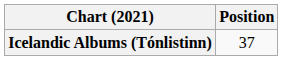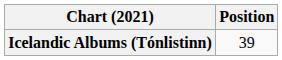Icelandic Albums (Tónlistinn) | Position: 37 -> 39
